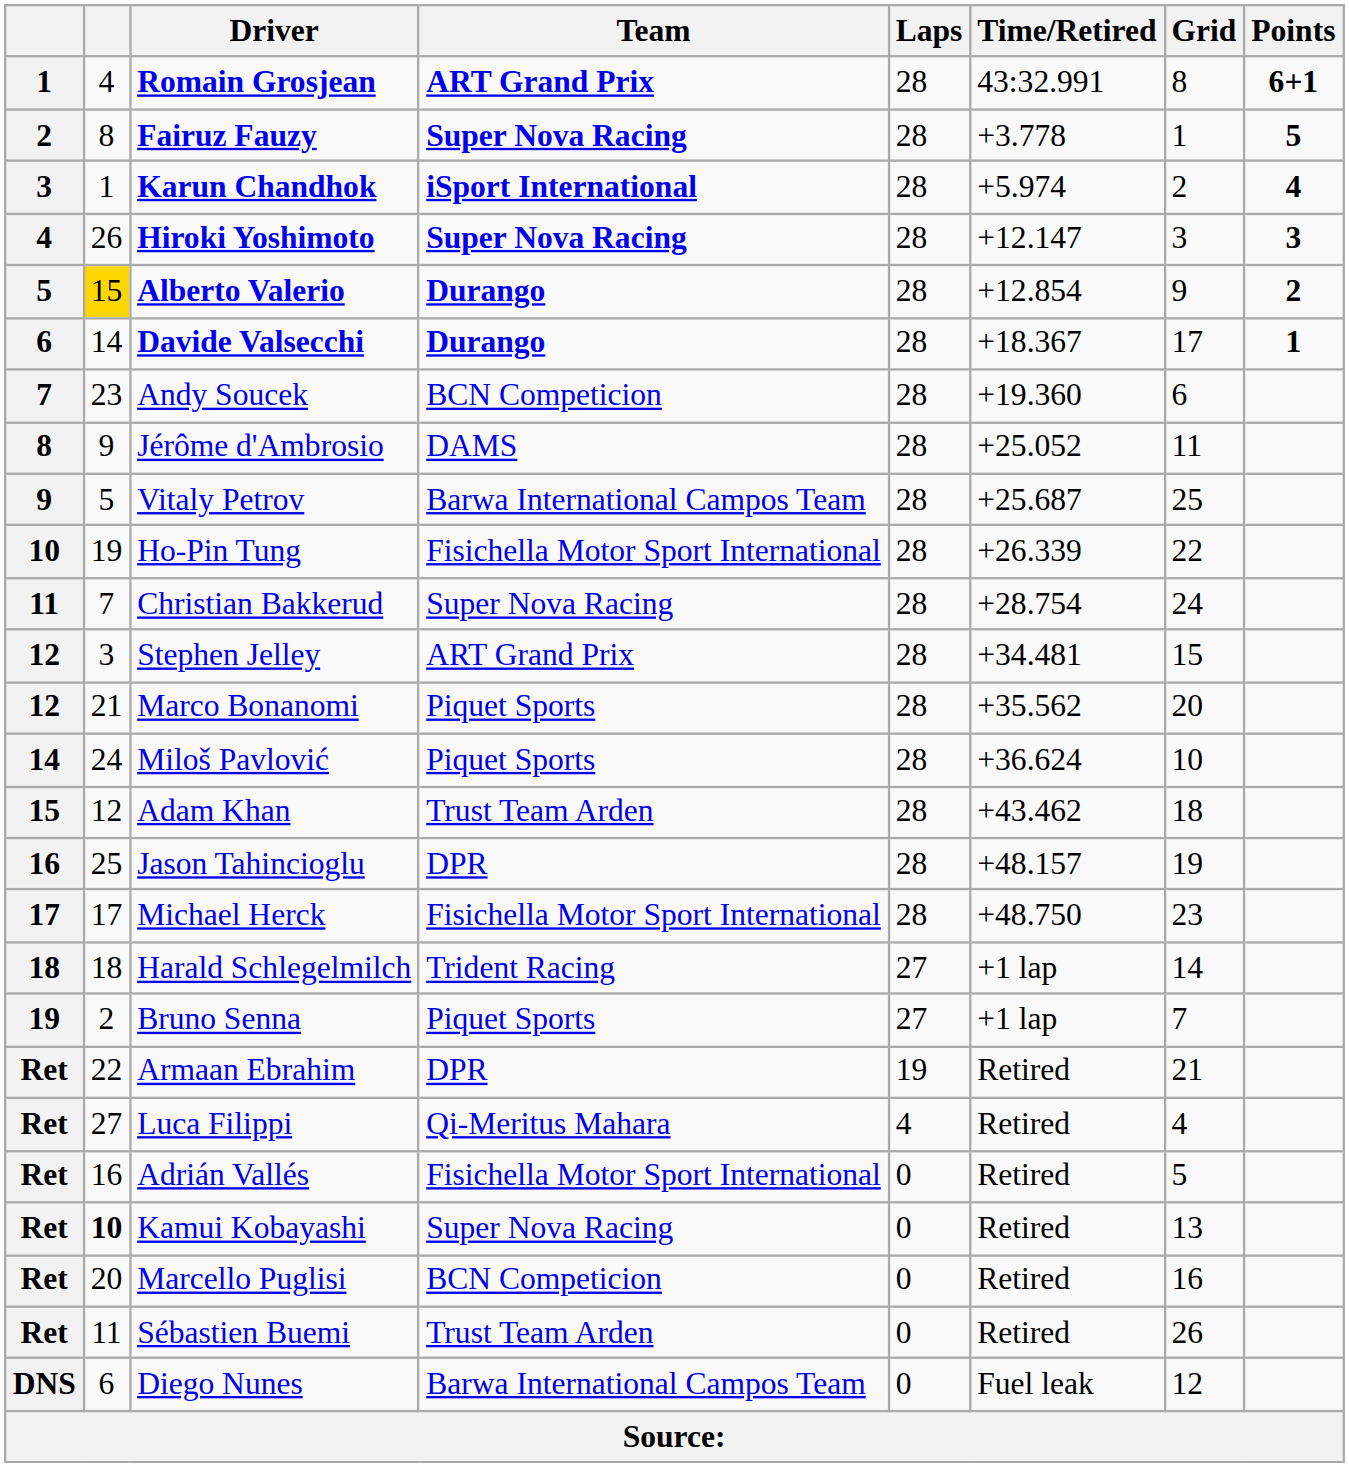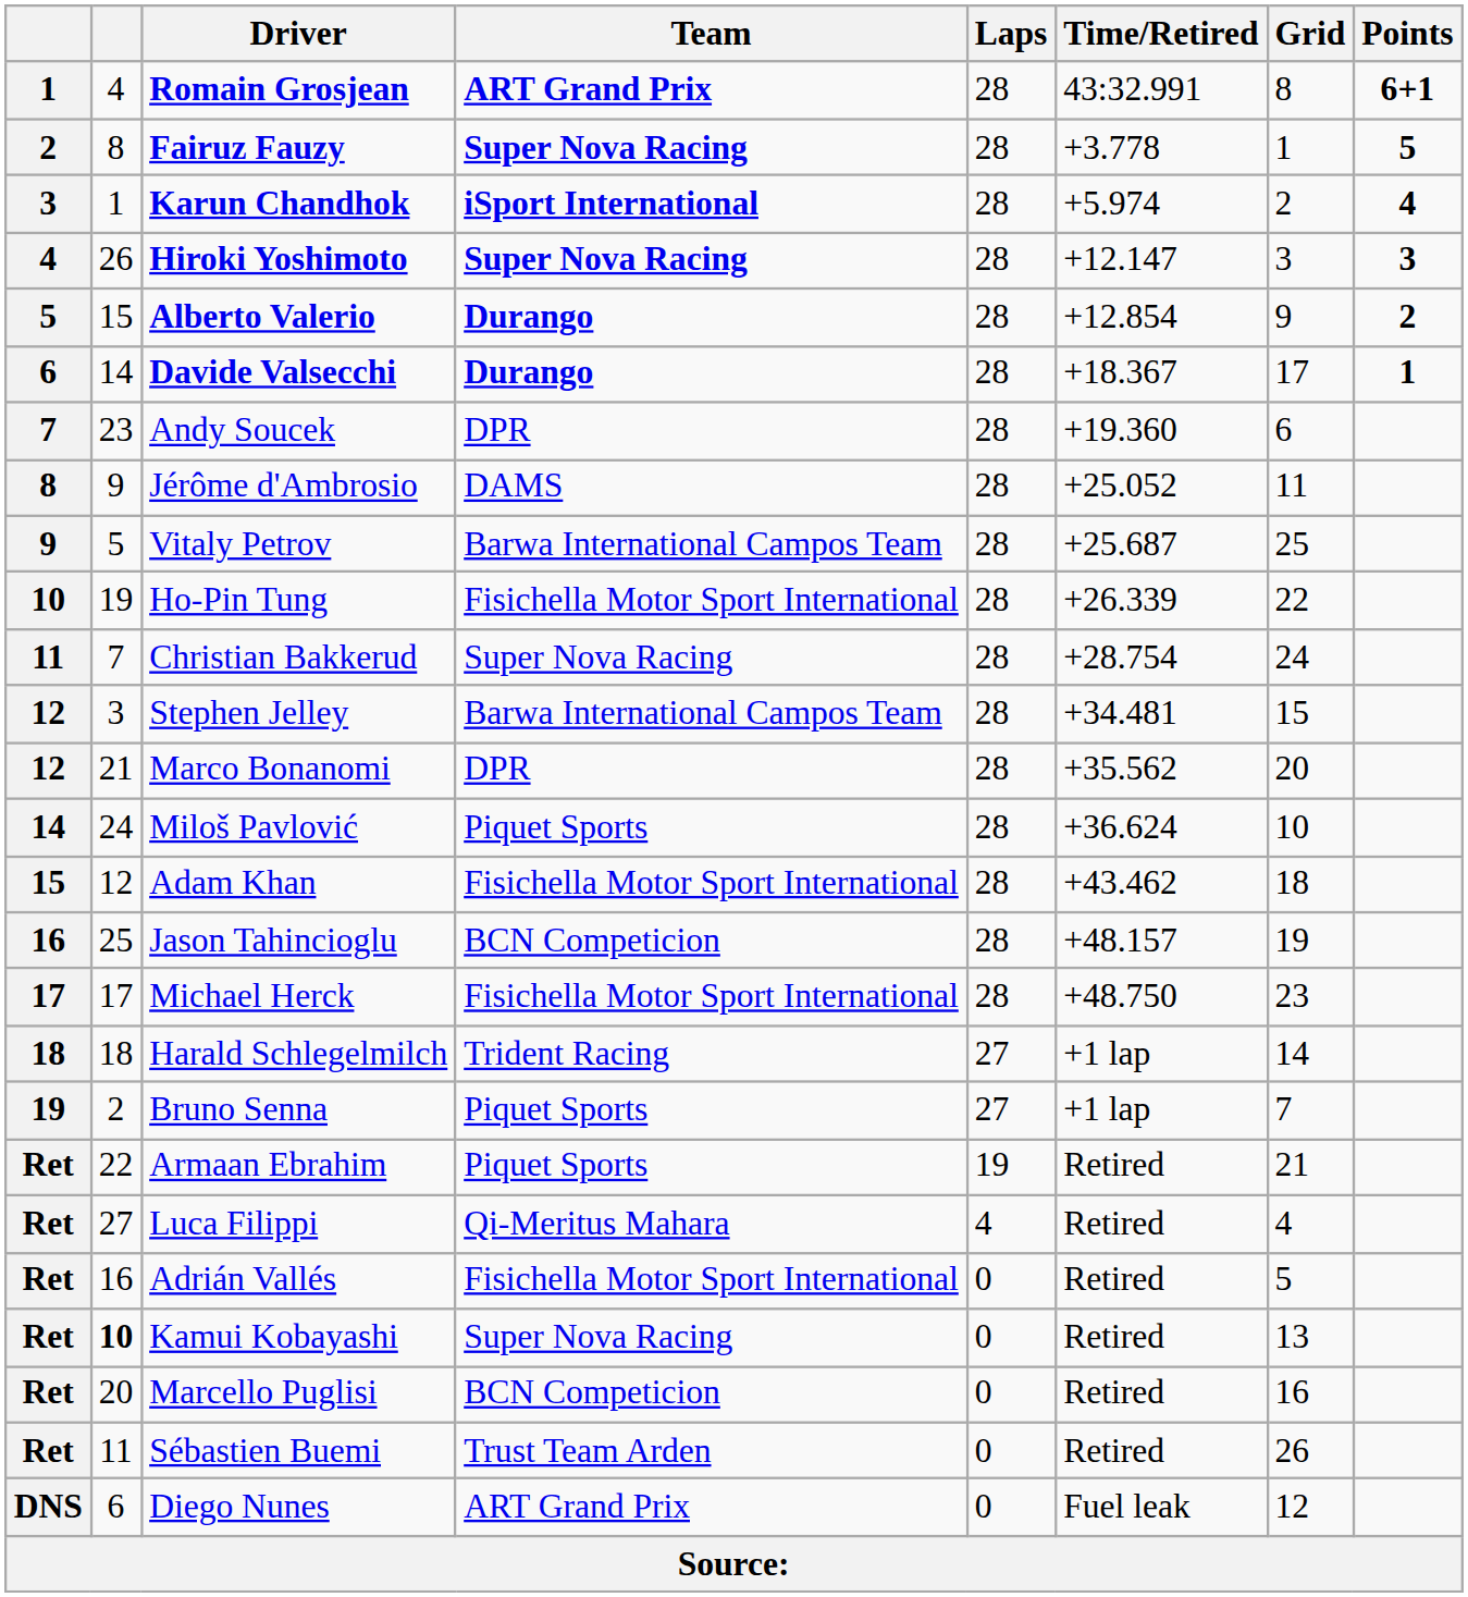Alberto Valerio | column 2: gold background -> no background
Andy Soucek | Team: BCN Competicion -> DPR
Stephen Jelley | Team: ART Grand Prix -> Barwa International Campos Team
Marco Bonanomi | Team: Piquet Sports -> DPR
Adam Khan | Team: Trust Team Arden -> Fisichella Motor Sport International
Jason Tahincioglu | Team: DPR -> BCN Competicion
Armaan Ebrahim | Team: DPR -> Piquet Sports
Diego Nunes | Team: Barwa International Campos Team -> ART Grand Prix
